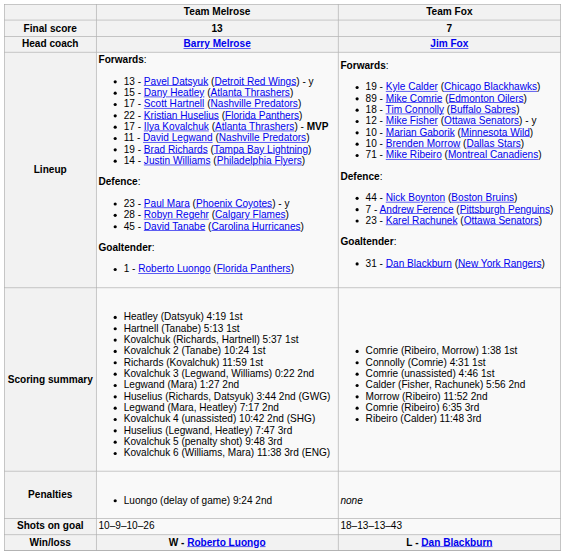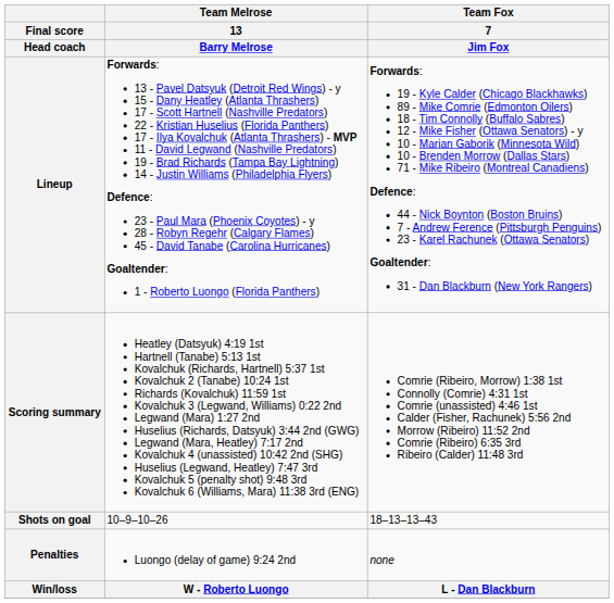rows swapped: Penalties <-> Shots on goal
